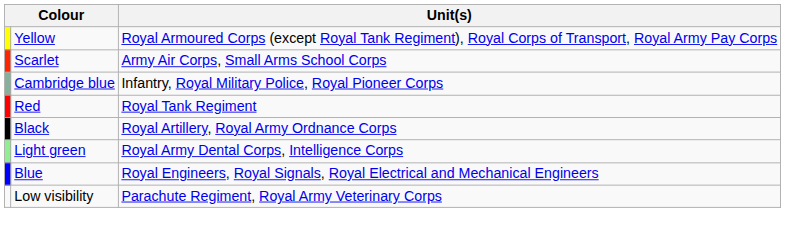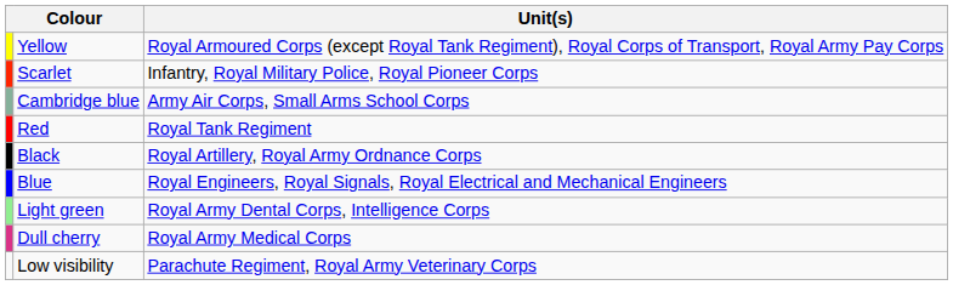Scarlet | Unit(s): Army Air Corps, Small Arms School Corps -> Infantry, Royal Military Police, Royal Pioneer Corps
Cambridge blue | Unit(s): Infantry, Royal Military Police, Royal Pioneer Corps -> Army Air Corps, Small Arms School Corps
rows swapped: Light green <-> Blue
+ row: Dull cherry | Royal Army Medical Corps
